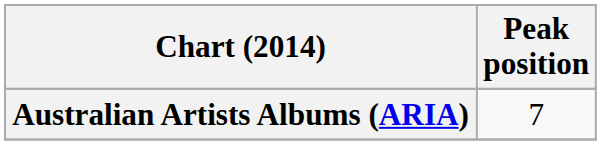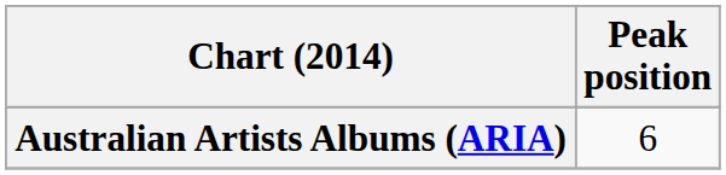Australian Artists Albums (ARIA) | Peak position: 7 -> 6
